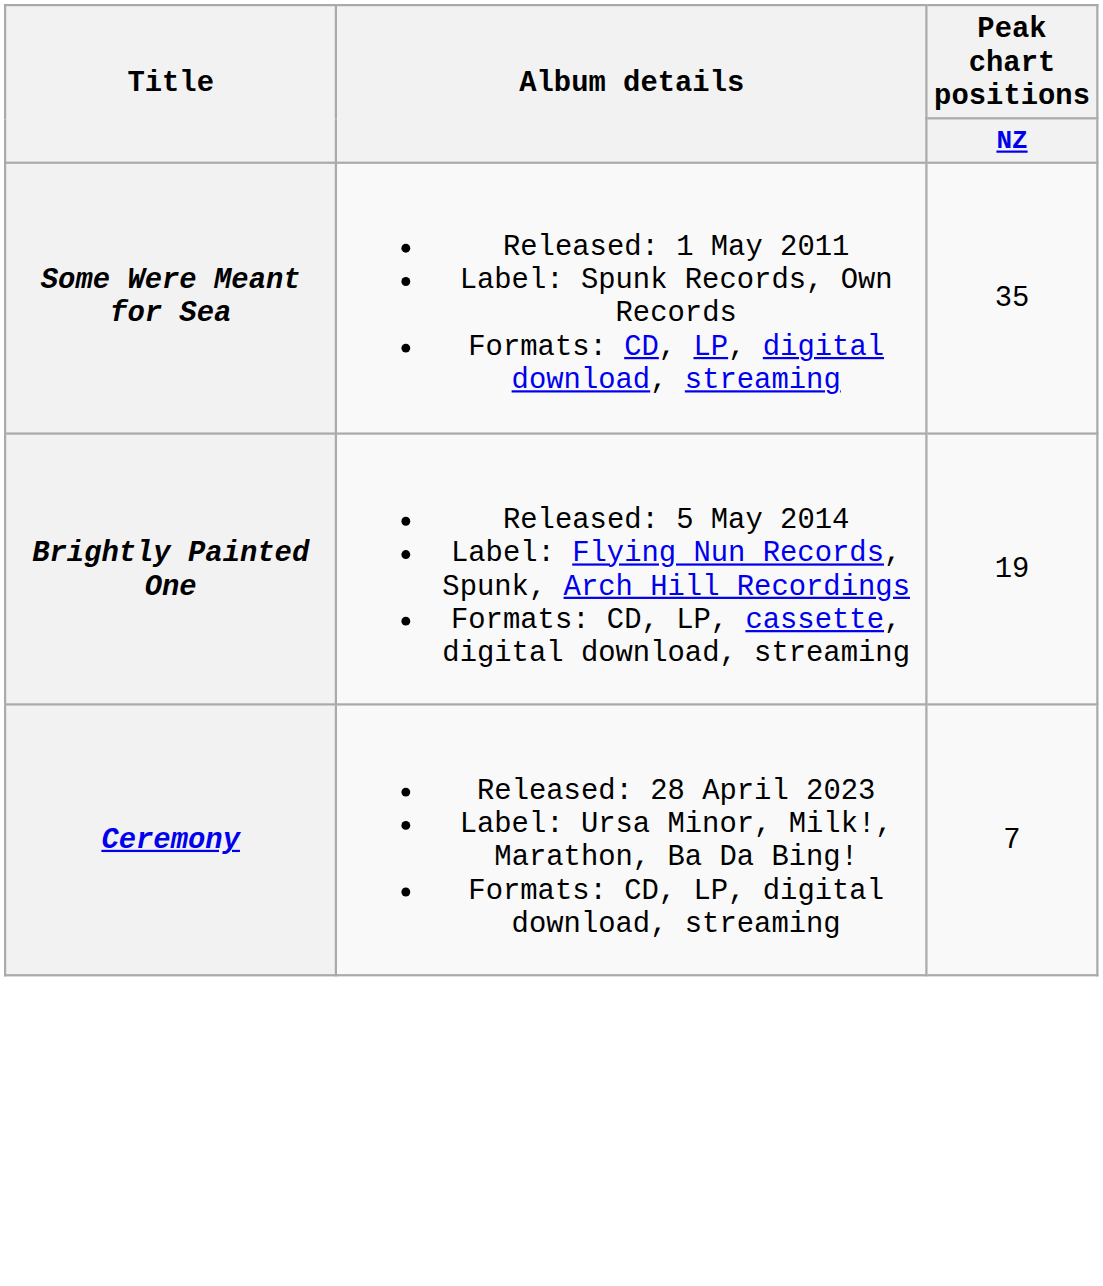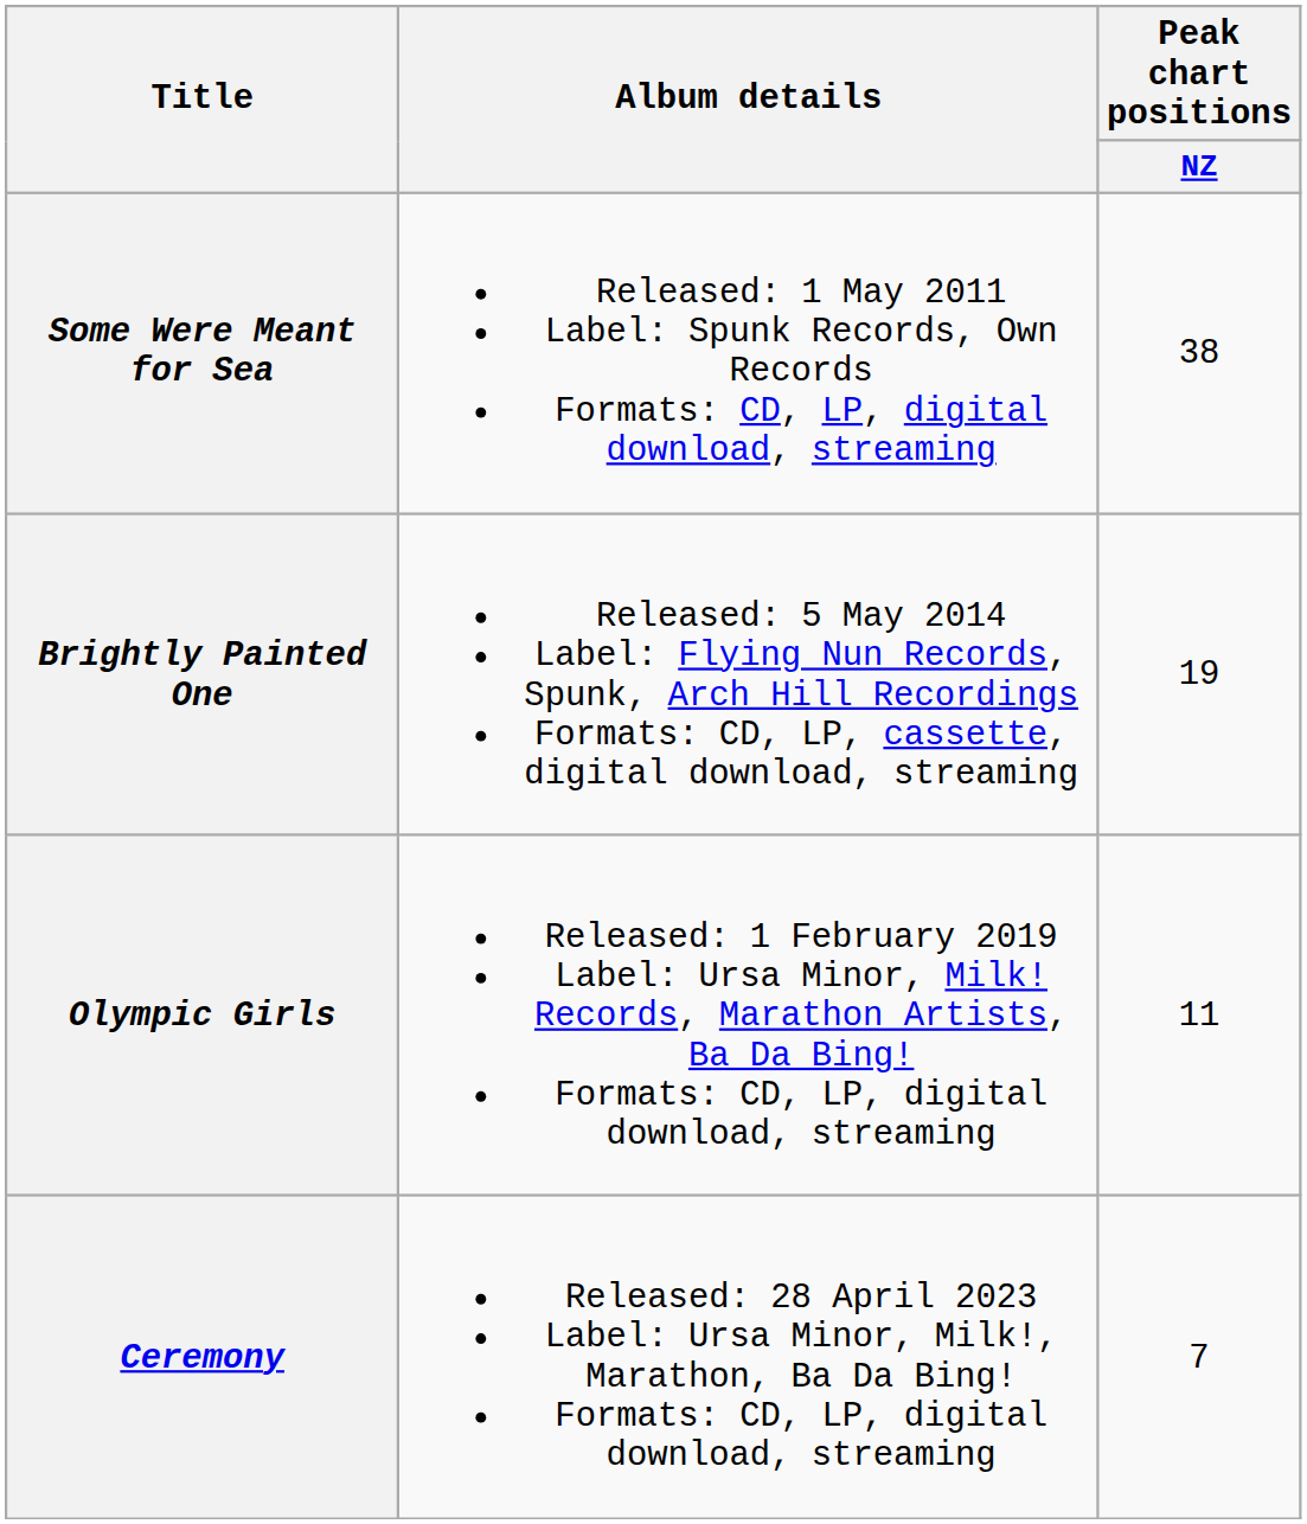Some Were Meant for Sea | Peak chart positions / NZ: 35 -> 38
+ row: Olympic Girls | Released: 1 February 2019 Label: Ursa Minor, Milk! Records, Marathon Artists, Ba Da Bing! Formats: CD, LP, digital download, streaming | 11
